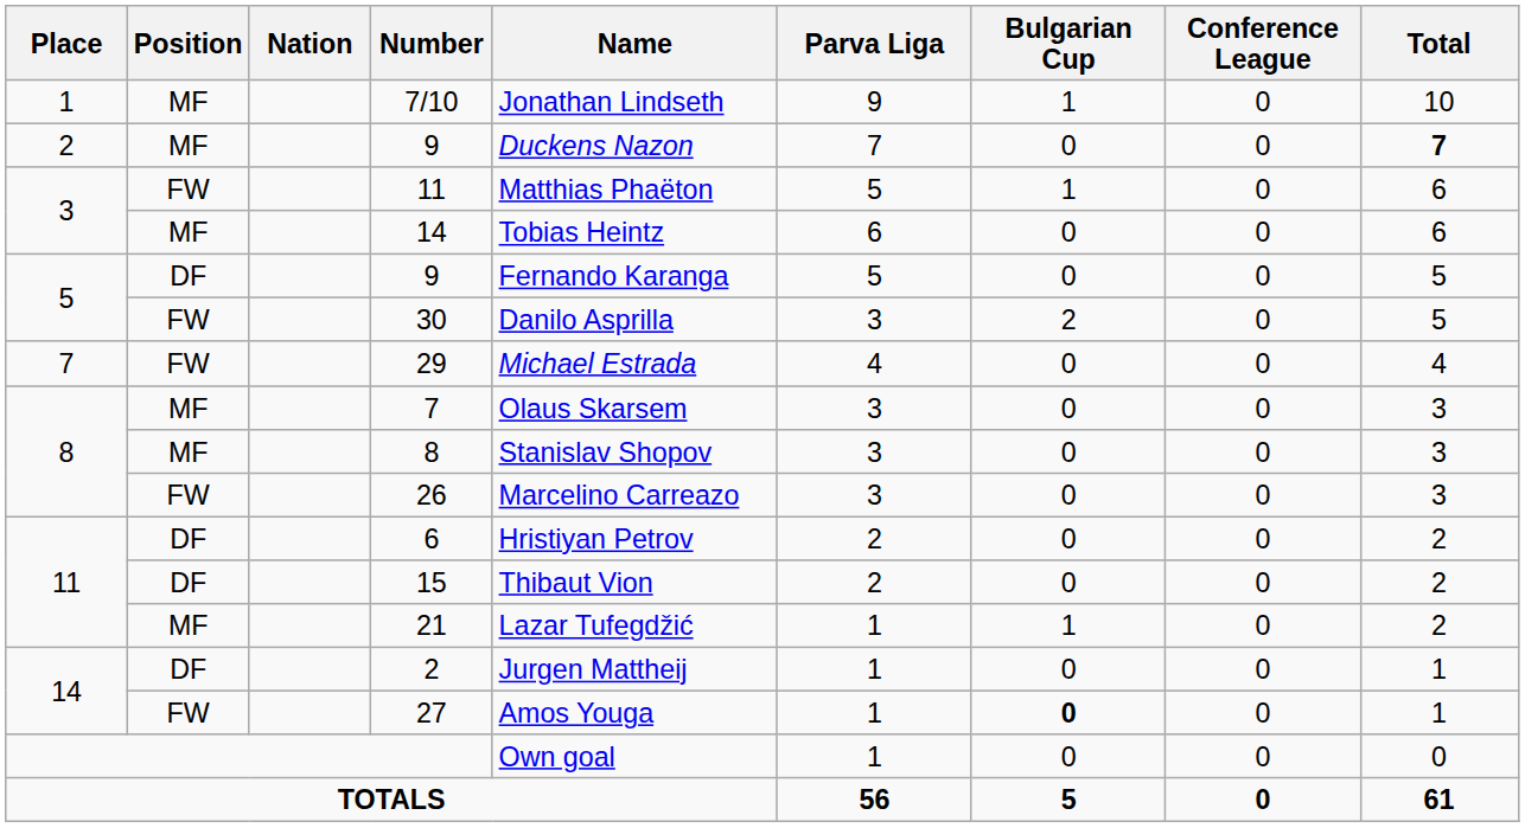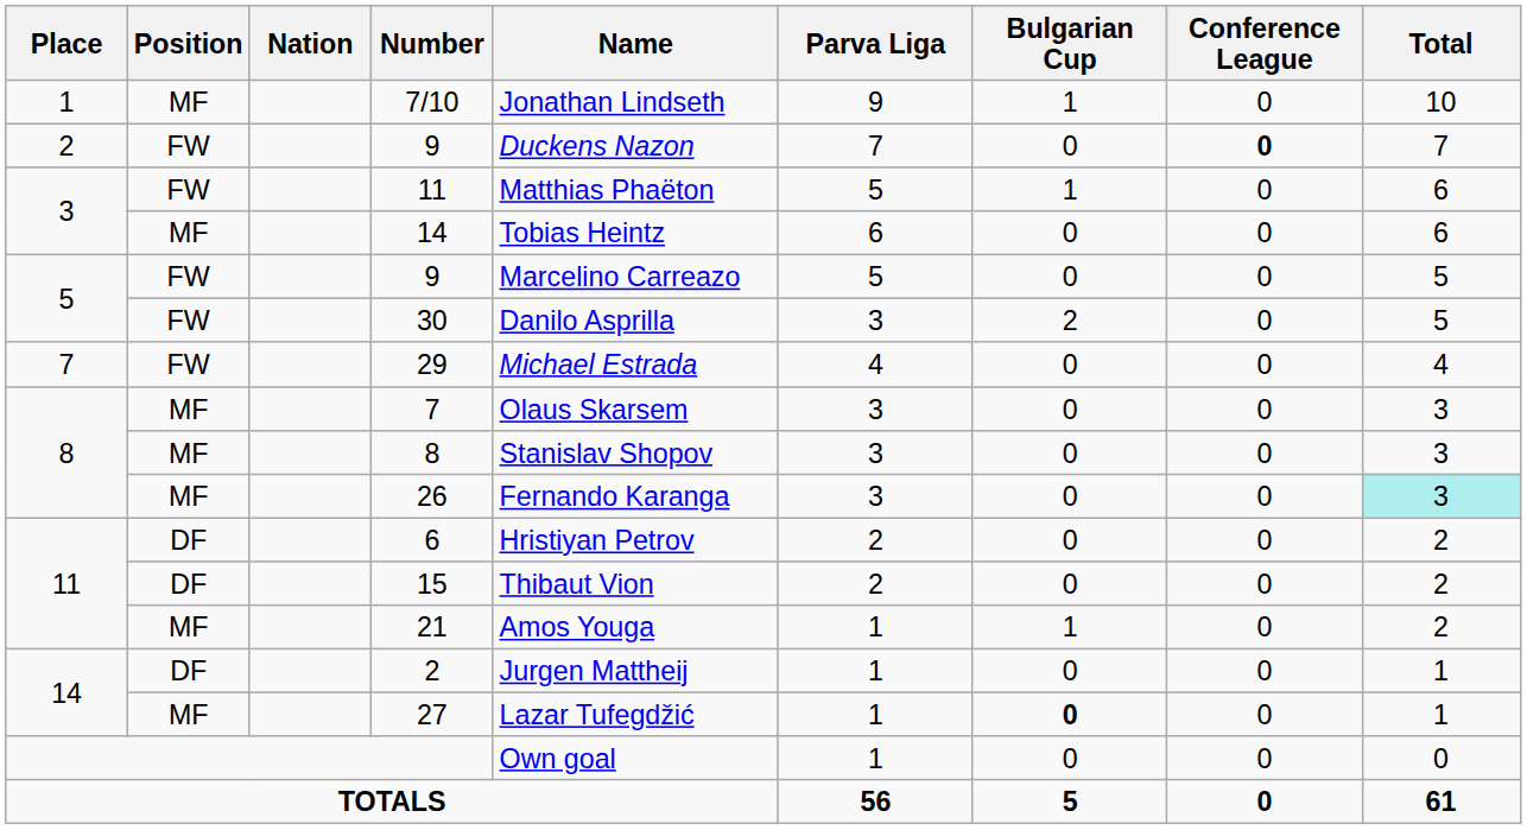2 / 9 | Position: MF -> FW
2 / 9 | Conference League: normal -> bold
2 / 9 | Total: bold -> normal
5 / 9 | Position: DF -> FW
5 / 9 | Name: Fernando Karanga -> Marcelino Carreazo
26 | Position: FW -> MF
26 | Name: Marcelino Carreazo -> Fernando Karanga
26 | Total: no background -> paleturquoise background
21 | Name: Lazar Tufegdžić -> Amos Youga
27 | Position: FW -> MF
27 | Name: Amos Youga -> Lazar Tufegdžić
